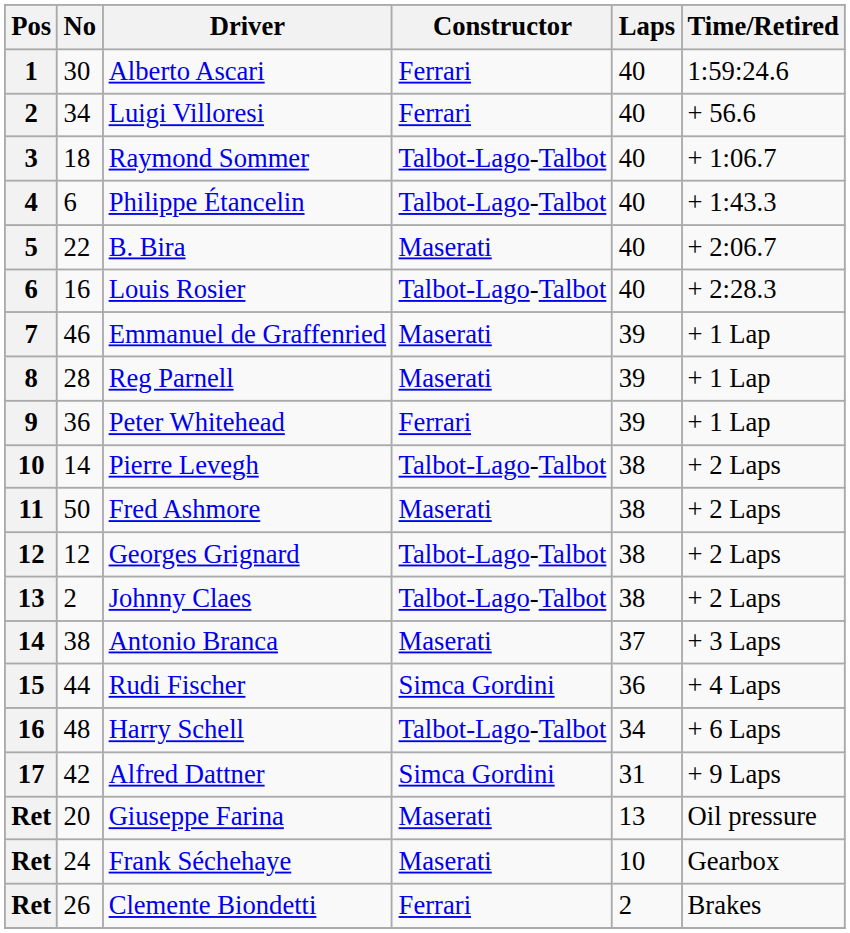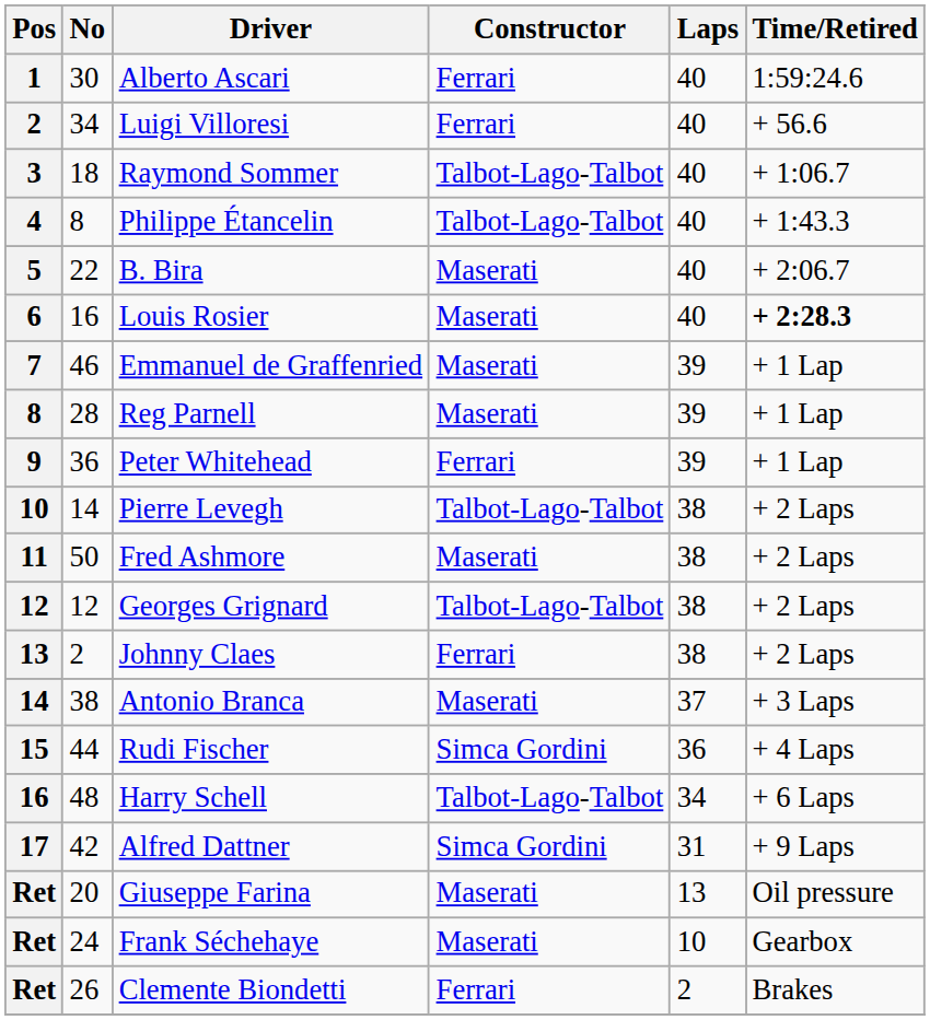Philippe Étancelin | No: 6 -> 8
Louis Rosier | Constructor: Talbot-Lago-Talbot -> Maserati
Louis Rosier | Time/Retired: normal -> bold
Johnny Claes | Constructor: Talbot-Lago-Talbot -> Ferrari
